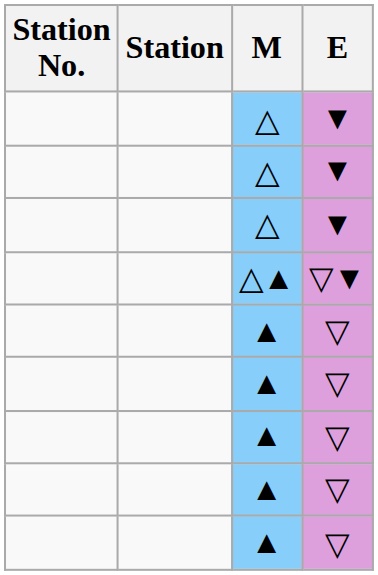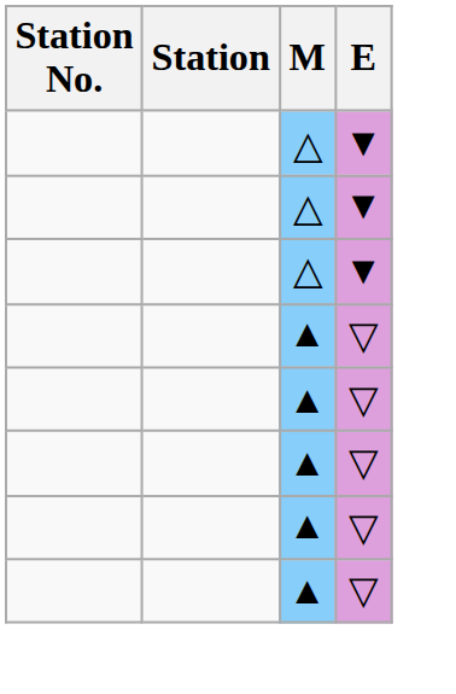- row: △▲ | ▽▼
